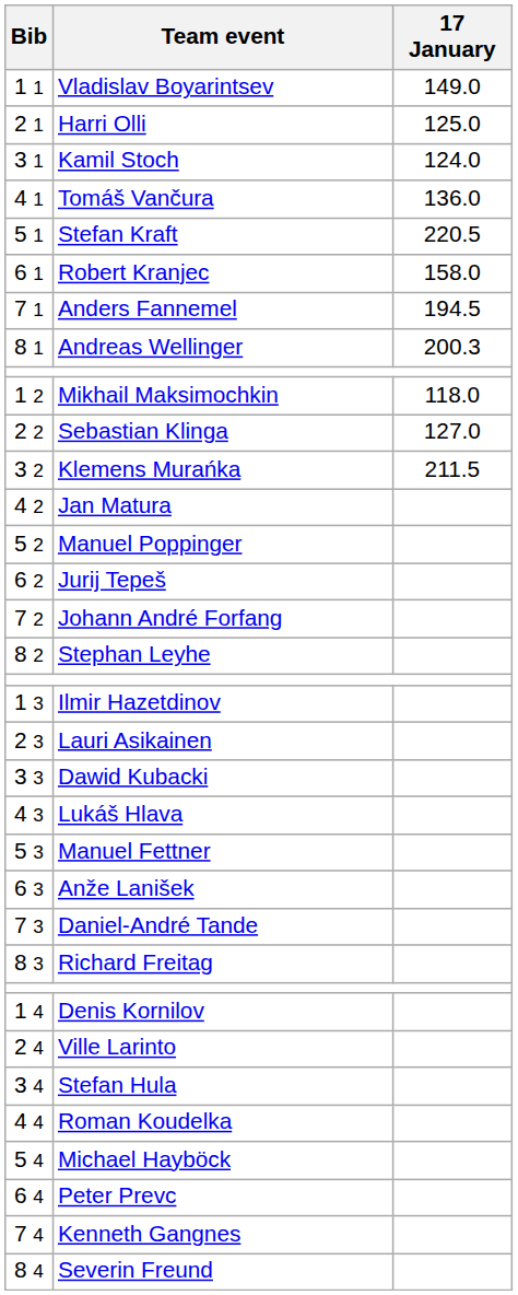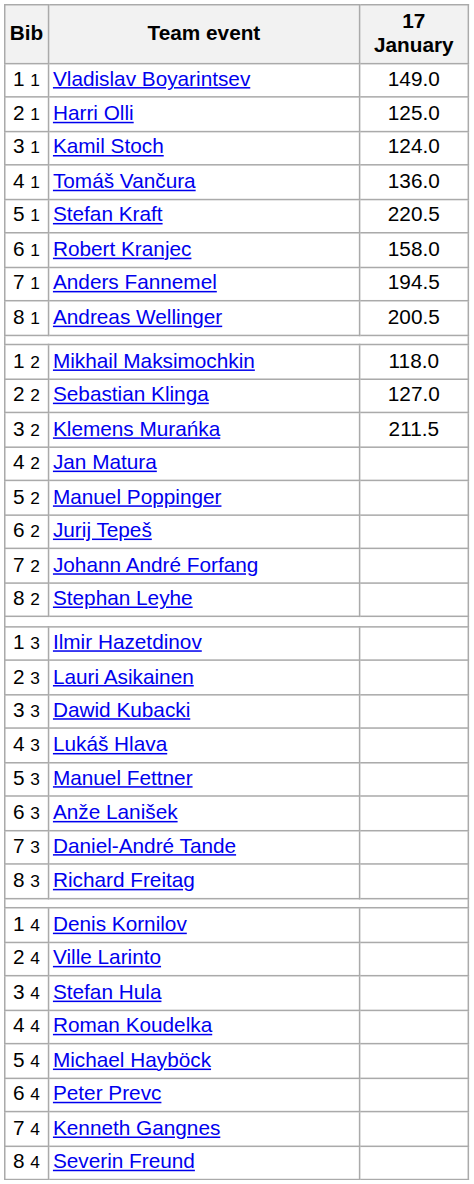Andreas Wellinger | 17 January: 200.3 -> 200.5
